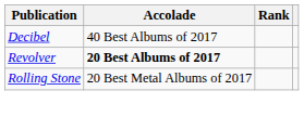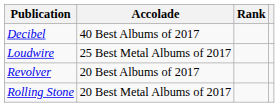+ row: Loudwire | 25 Best Metal Albums of 2017
Revolver | Accolade: bold -> normal
